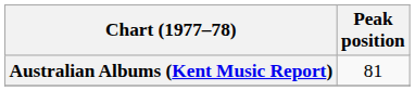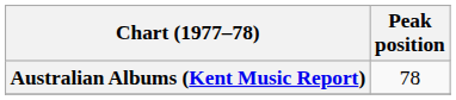Australian Albums (Kent Music Report) | Peak position: 81 -> 78
